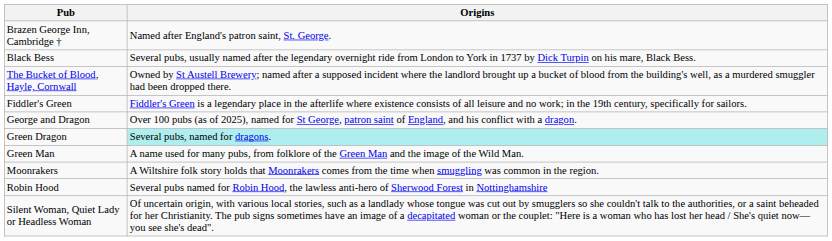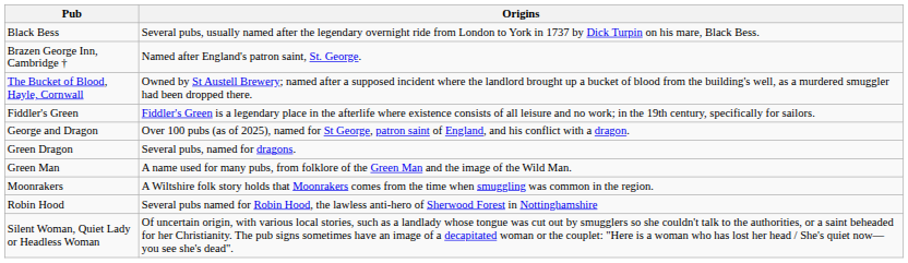rows swapped: Black Bess <-> Brazen George Inn, Cambridge †
Green Dragon | Origins: paleturquoise background -> no background
